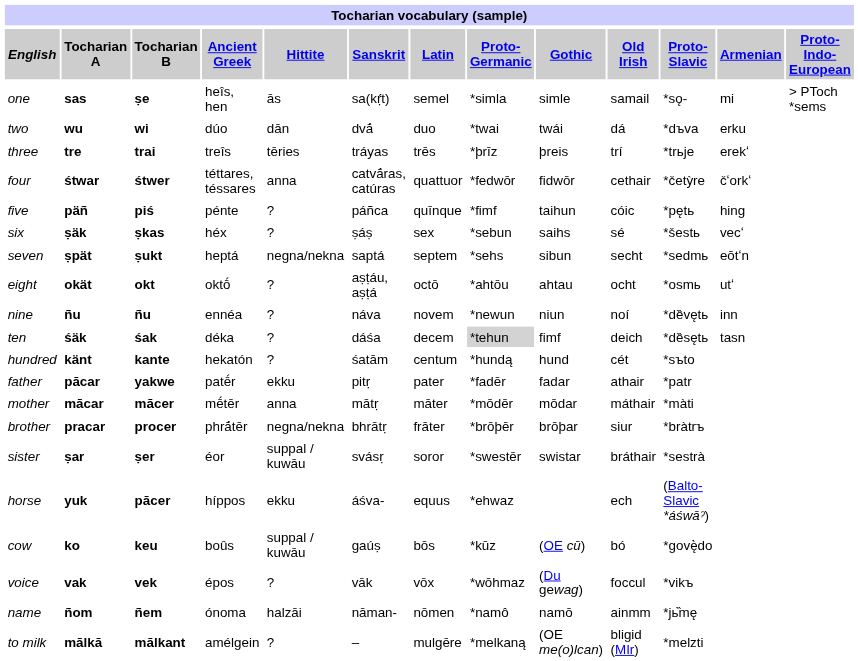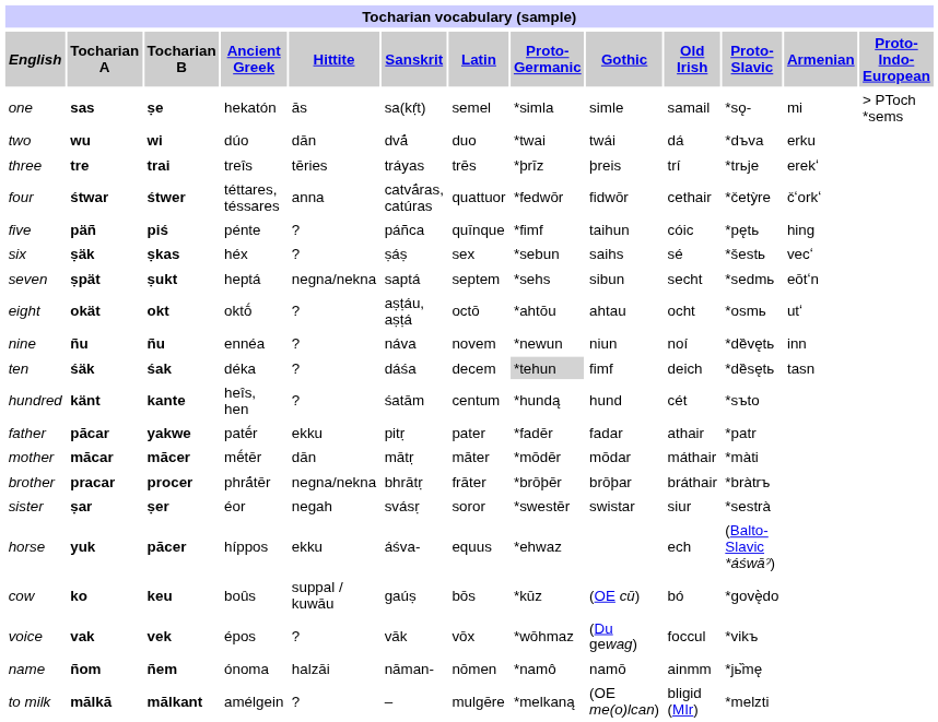one | column 4: heîs, hen -> hekatón
hundred | column 4: hekatón -> heîs, hen
mother | column 5: anna -> dān
brother | column 10: siur -> bráthair
sister | column 5: suppal / kuwāu -> negah
sister | column 10: bráthair -> siur
